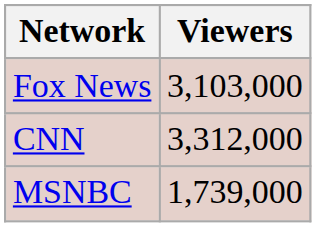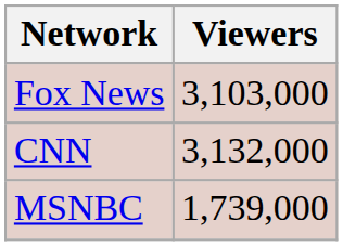CNN | Viewers: 3,312,000 -> 3,132,000
